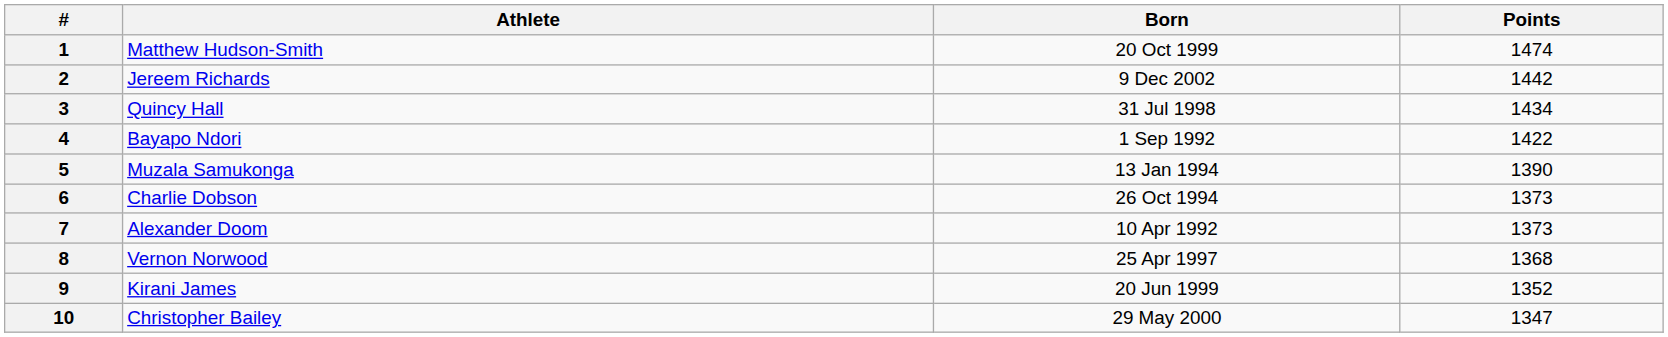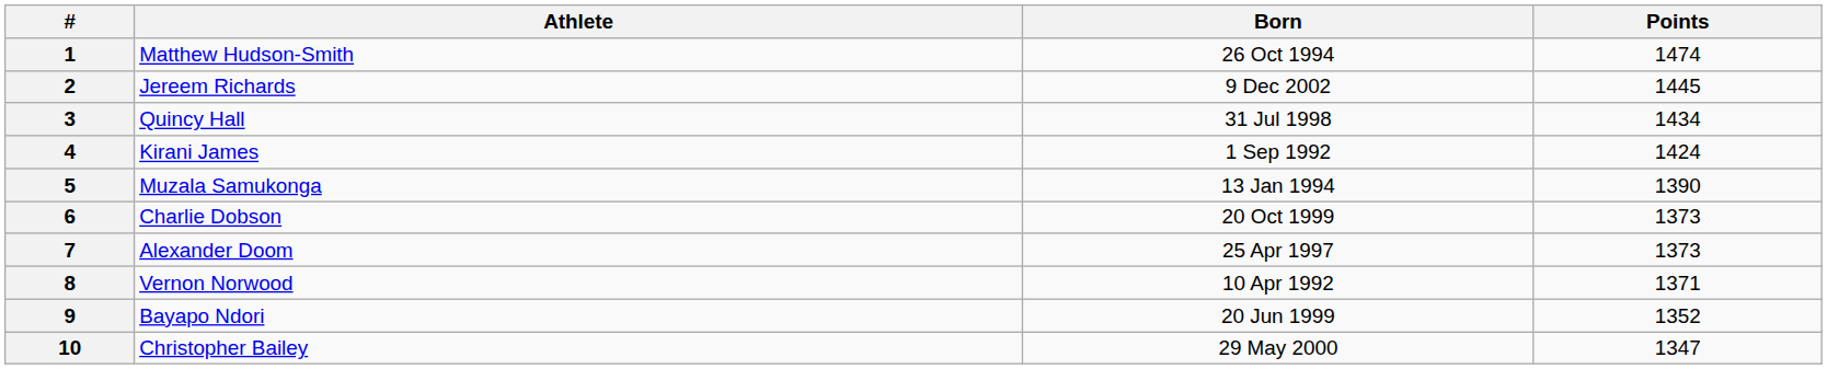1 | Born: 20 Oct 1999 -> 26 Oct 1994
2 | Points: 1442 -> 1445
4 | Athlete: Bayapo Ndori -> Kirani James
4 | Points: 1422 -> 1424
6 | Born: 26 Oct 1994 -> 20 Oct 1999
7 | Born: 10 Apr 1992 -> 25 Apr 1997
8 | Born: 25 Apr 1997 -> 10 Apr 1992
8 | Points: 1368 -> 1371
9 | Athlete: Kirani James -> Bayapo Ndori
